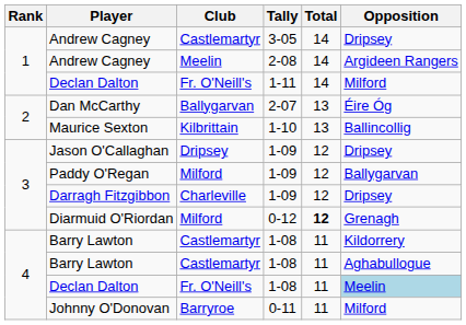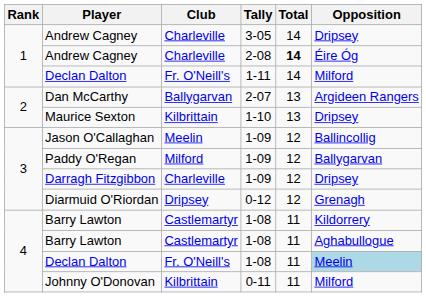Andrew Cagney / 3-05 | Club: Castlemartyr -> Charleville
Andrew Cagney / 2-08 | Club: Meelin -> Charleville
Andrew Cagney / 2-08 | Total: normal -> bold
Andrew Cagney / 2-08 | Opposition: Argideen Rangers -> Éire Óg
Dan McCarthy | Opposition: Éire Óg -> Argideen Rangers
Maurice Sexton | Opposition: Ballincollig -> Dripsey
Jason O'Callaghan | Club: Dripsey -> Meelin
Jason O'Callaghan | Opposition: Dripsey -> Ballincollig
Diarmuid O'Riordan | Club: Milford -> Dripsey
Diarmuid O'Riordan | Total: bold -> normal
Johnny O'Donovan | Club: Barryroe -> Kilbrittain
